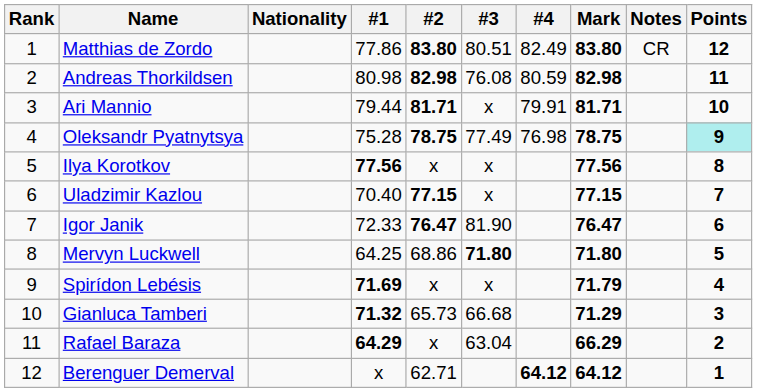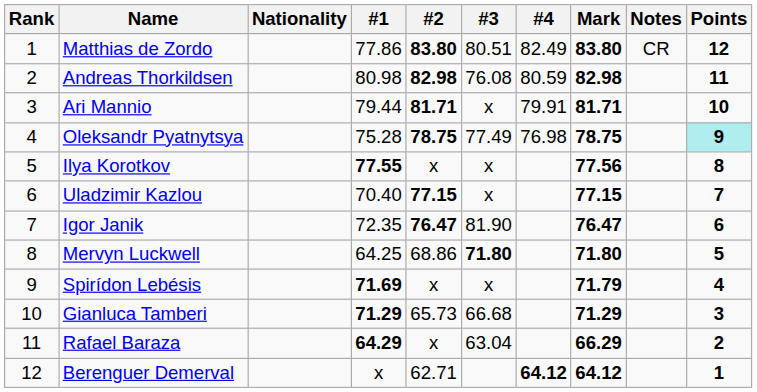Ilya Korotkov | #1: 77.56 -> 77.55
Igor Janik | #1: 72.33 -> 72.35
Gianluca Tamberi | #1: 71.32 -> 71.29
